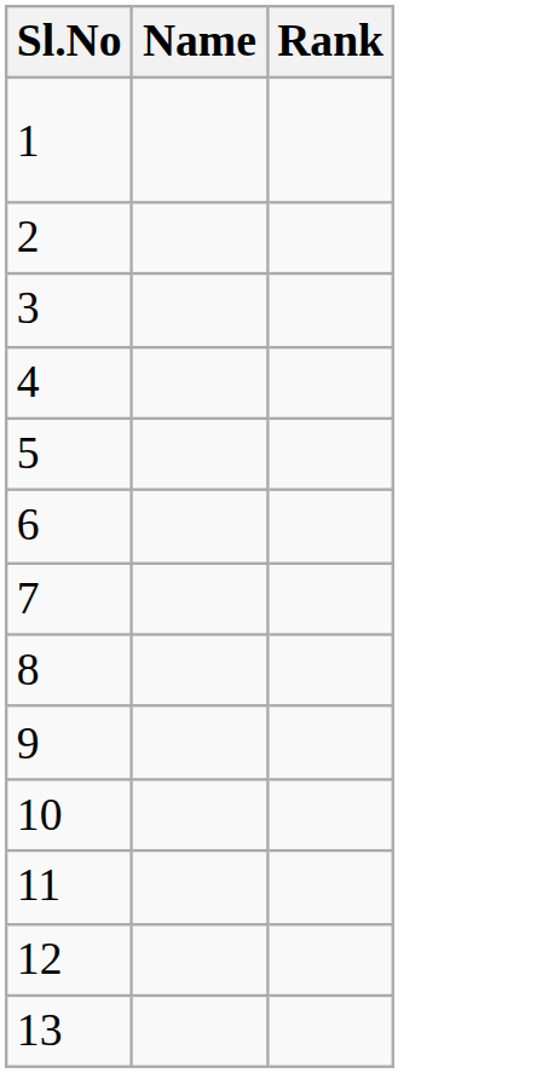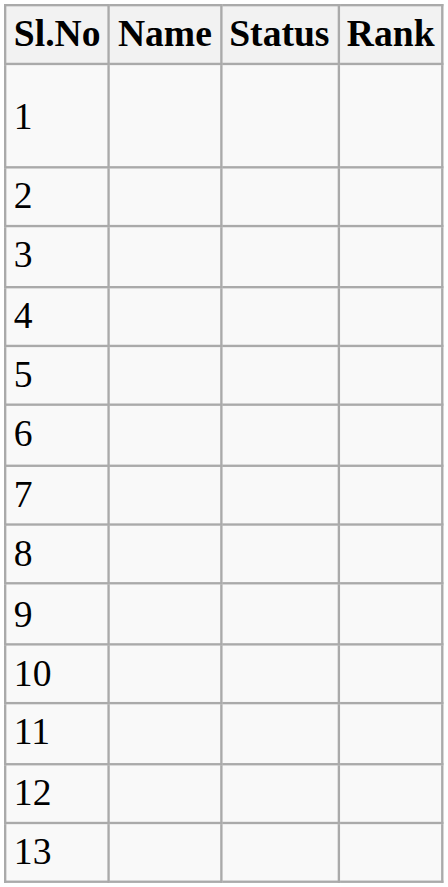+ column: Status
